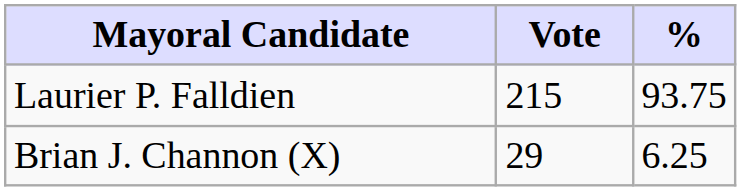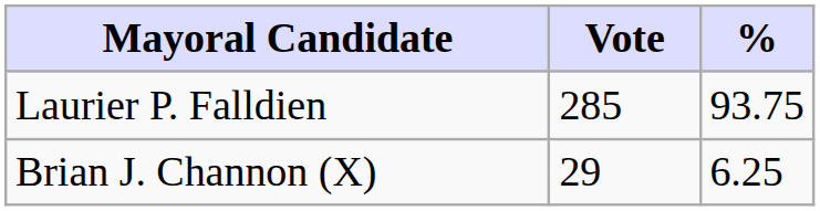Laurier P. Falldien | Vote: 215 -> 285
